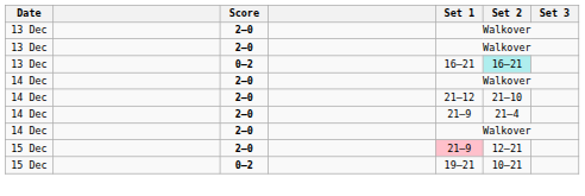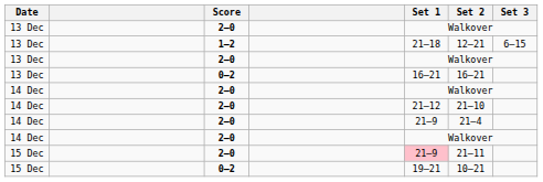+ row: 13 Dec | 1–2 | 21–18 | 12–21 | 6–15
13 Dec / 0–2 | Set 2: paleturquoise background -> no background
15 Dec / 2–0 | Set 2: 12–21 -> 21–11
